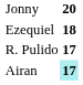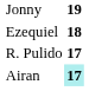Jonny | column 2: 20 -> 19
